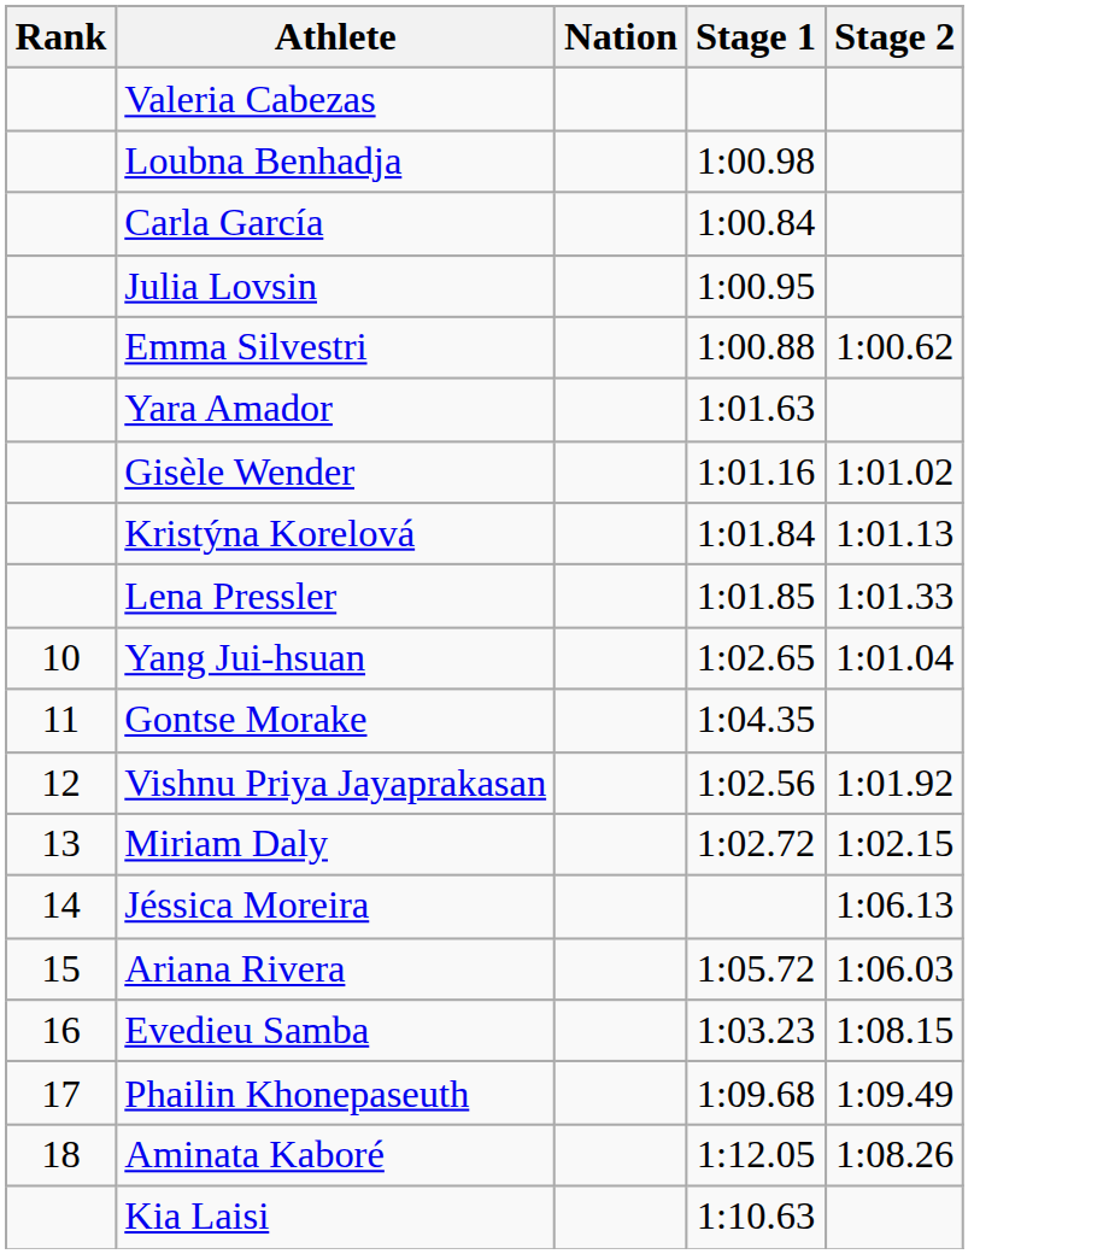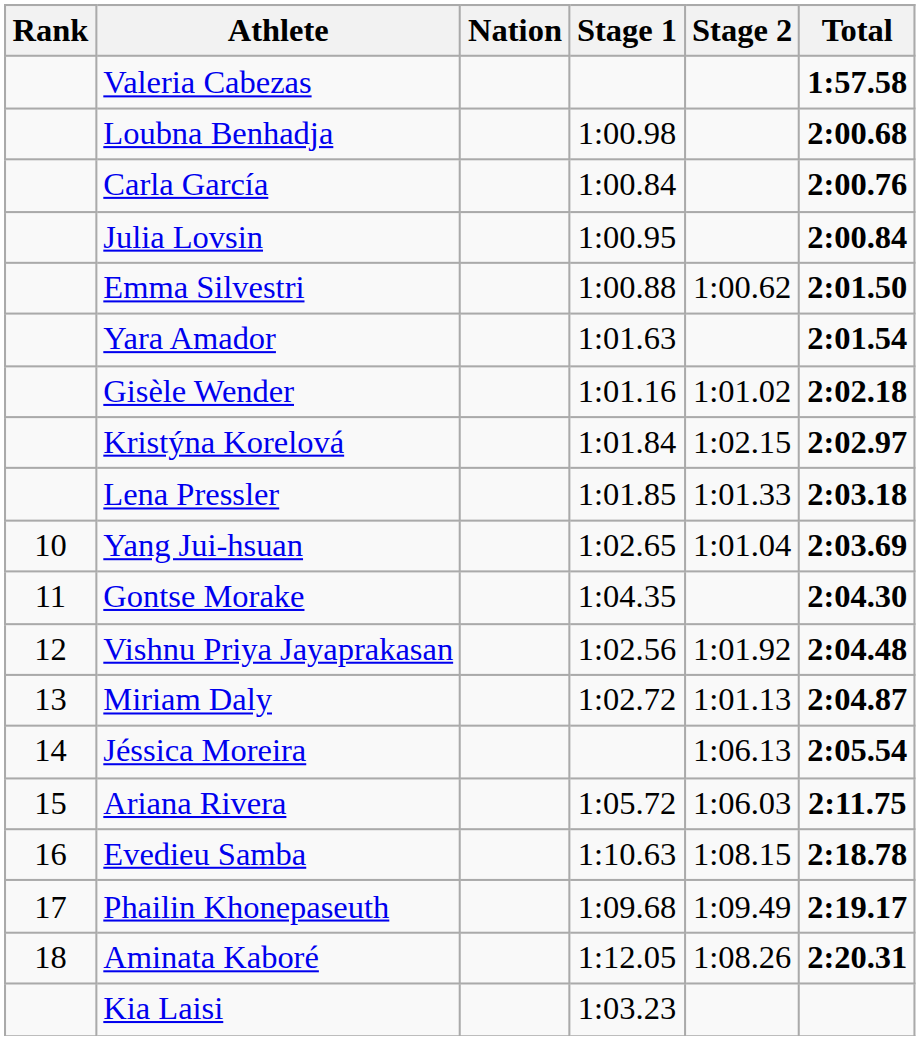+ column: Total | 1:57.58 | 2:00.68 | 2:00.76 | 2:00.84 | 2:01.50 | 2:01.54 | 2:02.18 | 2:02.97 | 2:03.18 | 2:03.69 | 2:04.30 | 2:04.48 | 2:04.87 | 2:05.54 | 2:11.75 | 2:18.78 | 2:19.17 | 2:20.31
Kristýna Korelová | Stage 2: 1:01.13 -> 1:02.15
Miriam Daly | Stage 2: 1:02.15 -> 1:01.13
Evedieu Samba | Stage 1: 1:03.23 -> 1:10.63
Kia Laisi | Stage 1: 1:10.63 -> 1:03.23
